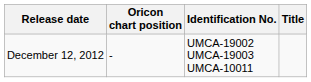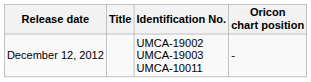columns swapped: Title <-> Oricon chart position
